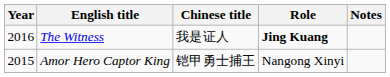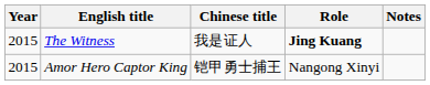The Witness | Year: 2016 -> 2015
